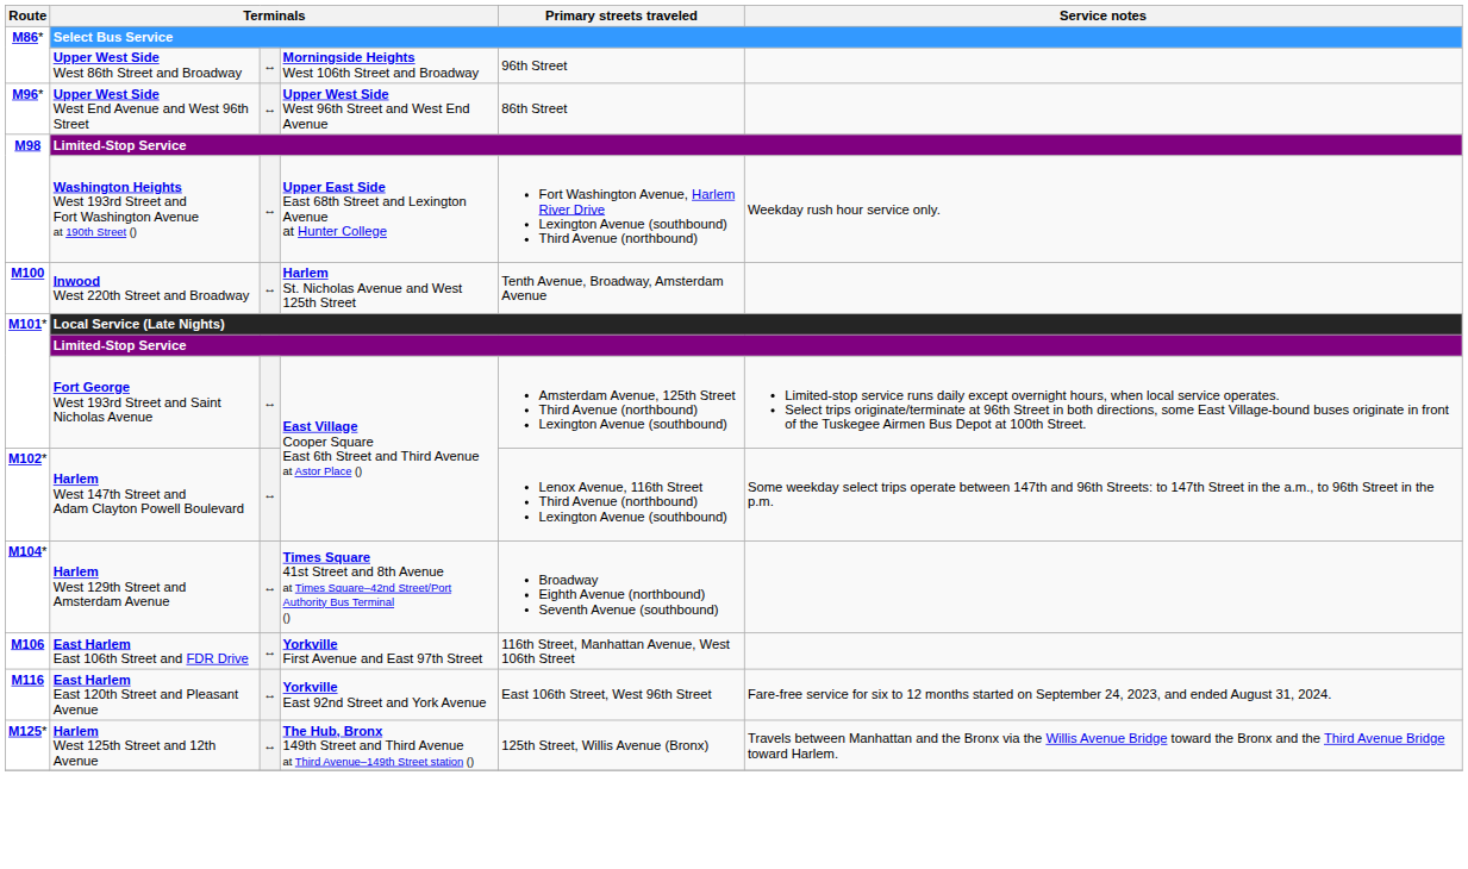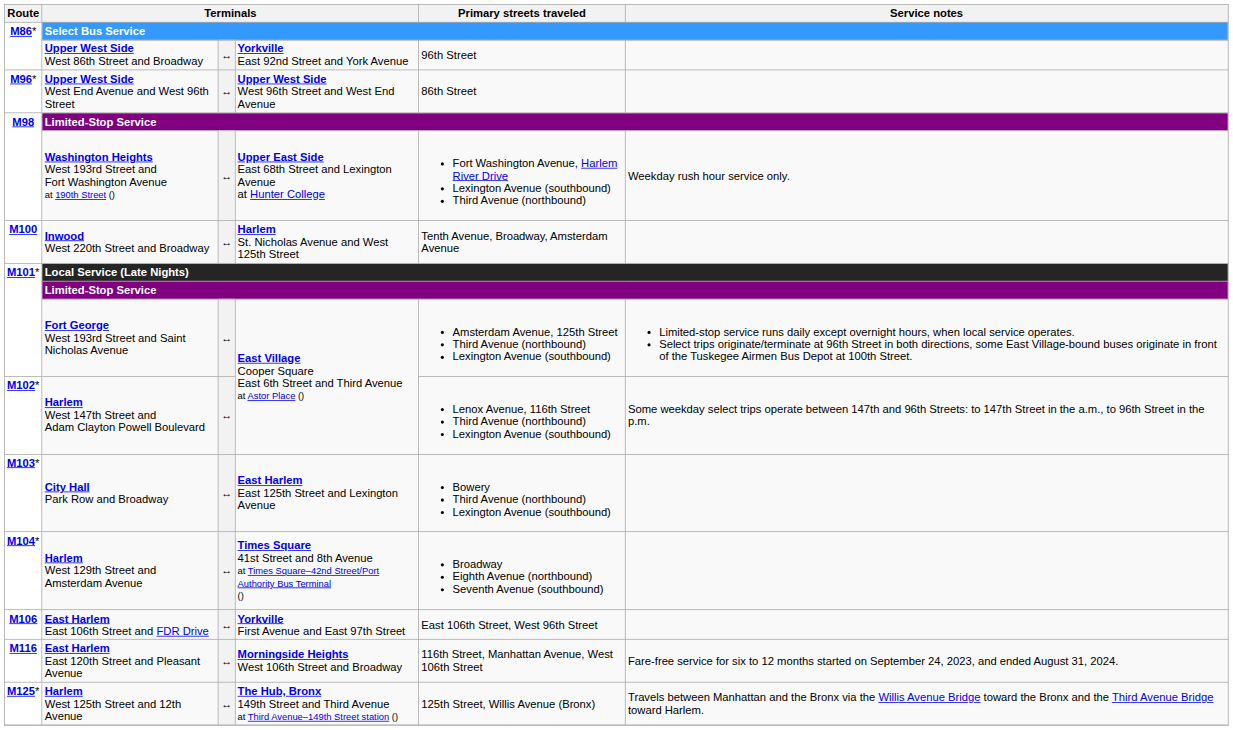Upper West Side West 86th Street and Broadway | column 4: Morningside Heights West 106th Street and Broadway -> Yorkville East 92nd Street and York Avenue
+ row: M103* | City Hall Park Row and Broadway | ↔ | East Harlem East 125th Street and Lexington Avenue | Bowery Third Avenue (northbound) Lexington Avenue (southbound)
East Harlem East 106th Street and FDR Drive | Primary streets traveled: 116th Street, Manhattan Avenue, West 106th Street -> East 106th Street, West 96th Street
East Harlem East 120th Street and Pleasant Avenue | column 4: Yorkville East 92nd Street and York Avenue -> Morningside Heights West 106th Street and Broadway
East Harlem East 120th Street and Pleasant Avenue | Primary streets traveled: East 106th Street, West 96th Street -> 116th Street, Manhattan Avenue, West 106th Street
